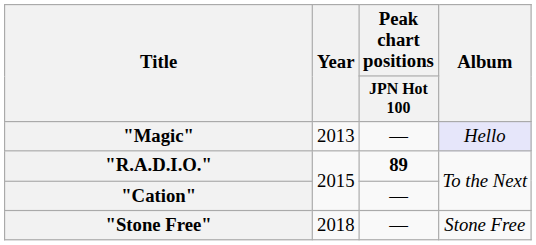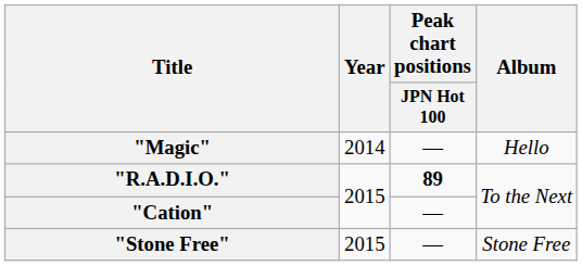"Magic" | Year: 2013 -> 2014
"Magic" | Album: lavender background -> no background
"Stone Free" | Year: 2018 -> 2015
